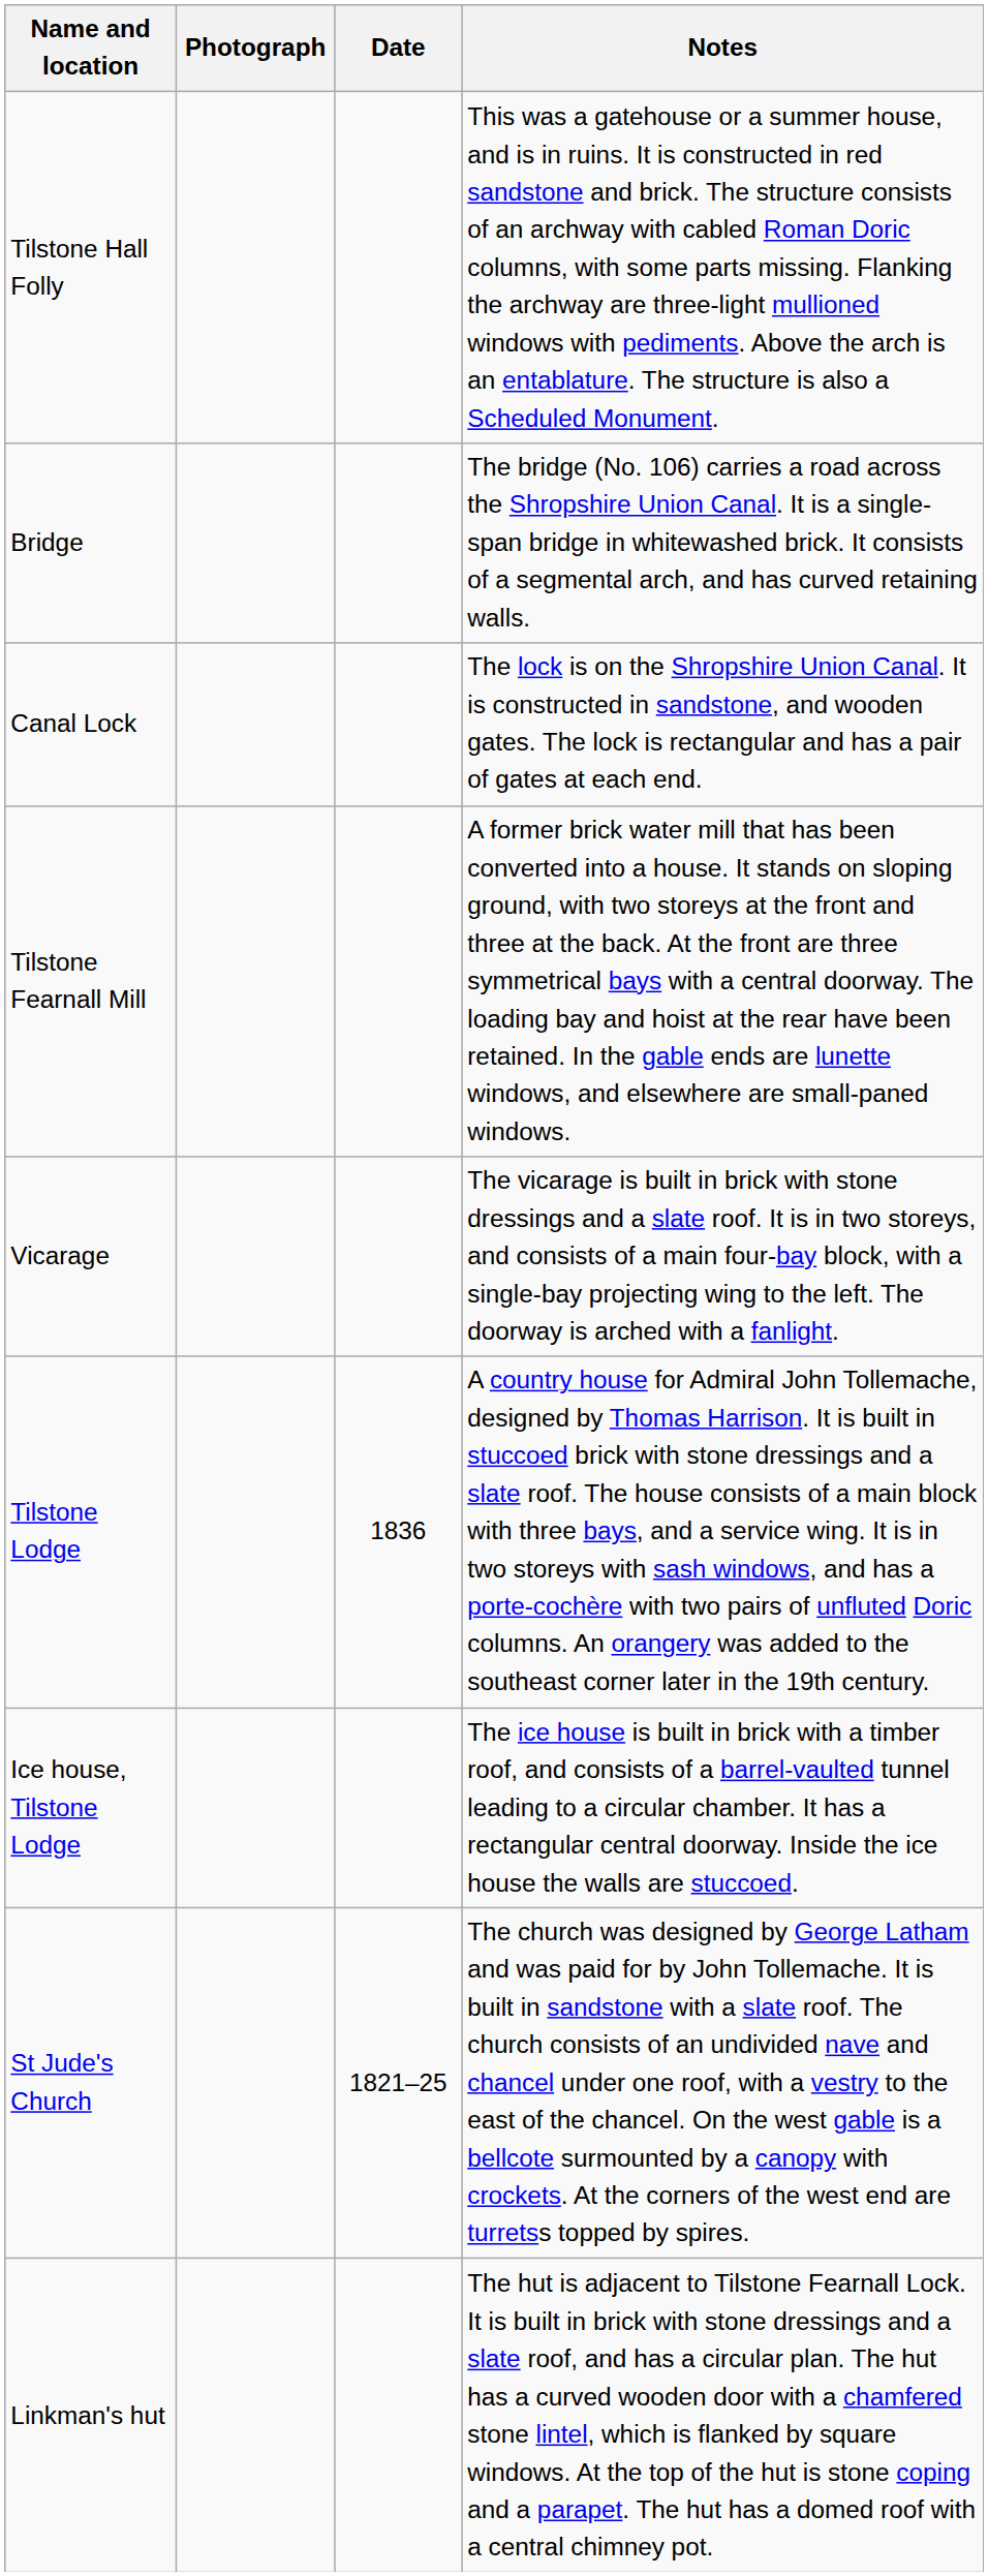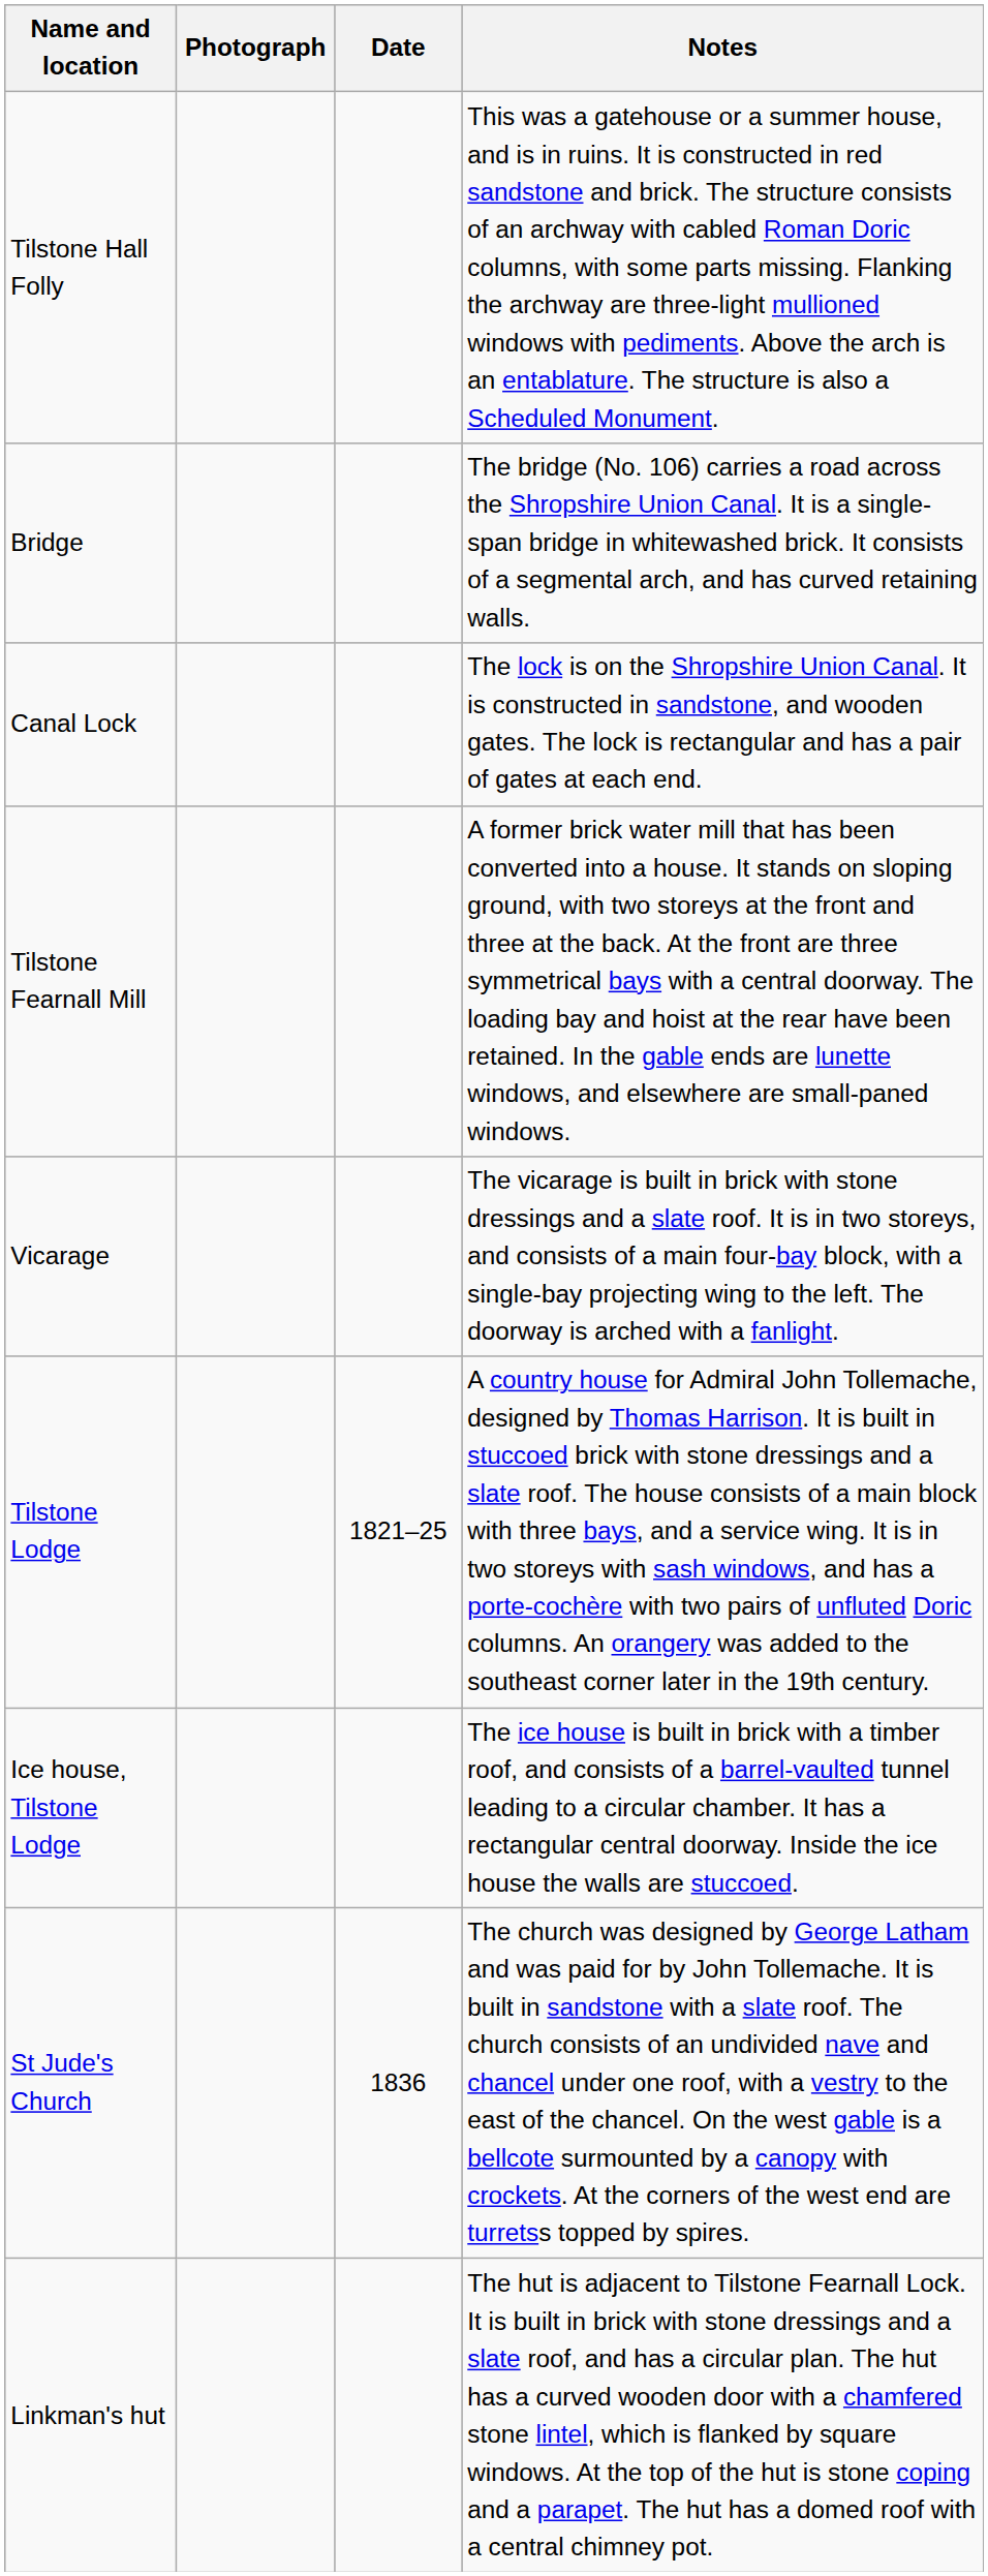Tilstone Lodge | Date: 1836 -> 1821–25
St Jude's Church | Date: 1821–25 -> 1836
